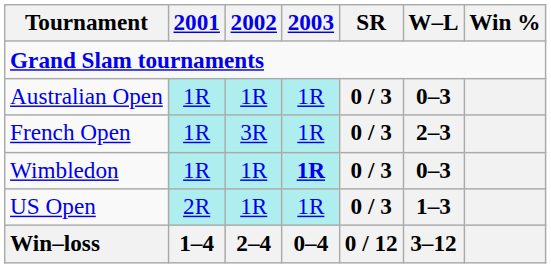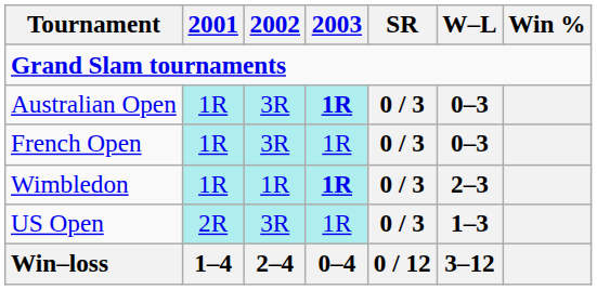Australian Open | 2002: 1R -> 3R
Australian Open | 2003: normal -> bold
French Open | W–L: 2–3 -> 0–3
Wimbledon | W–L: 0–3 -> 2–3
US Open | 2002: 1R -> 3R
